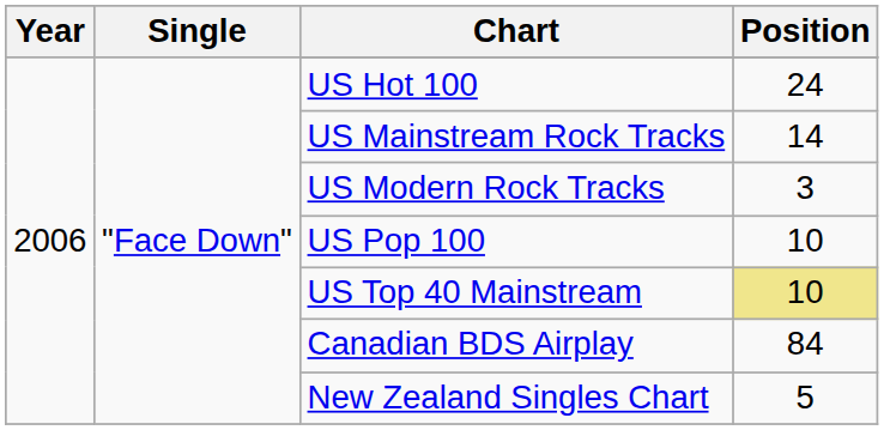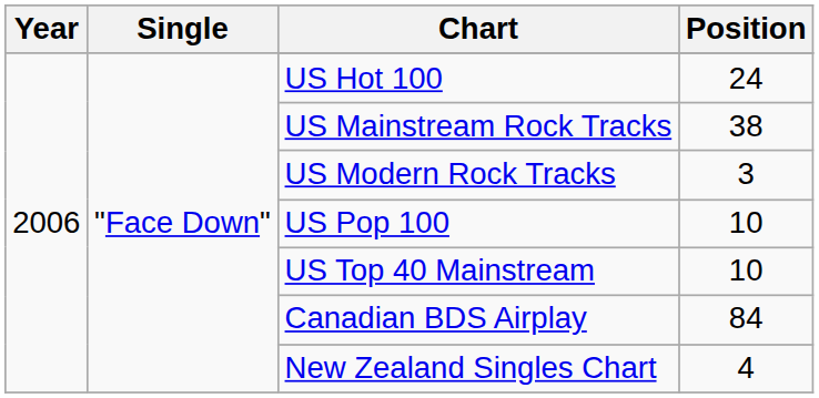US Mainstream Rock Tracks | Position: 14 -> 38
US Top 40 Mainstream | Position: khaki background -> no background
New Zealand Singles Chart | Position: 5 -> 4
